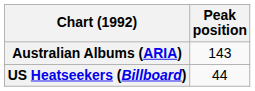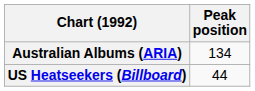Australian Albums (ARIA) | Peak position: 143 -> 134
